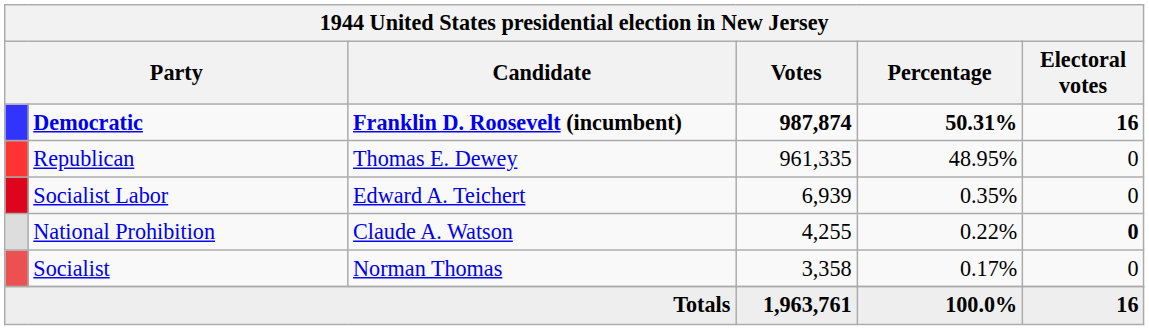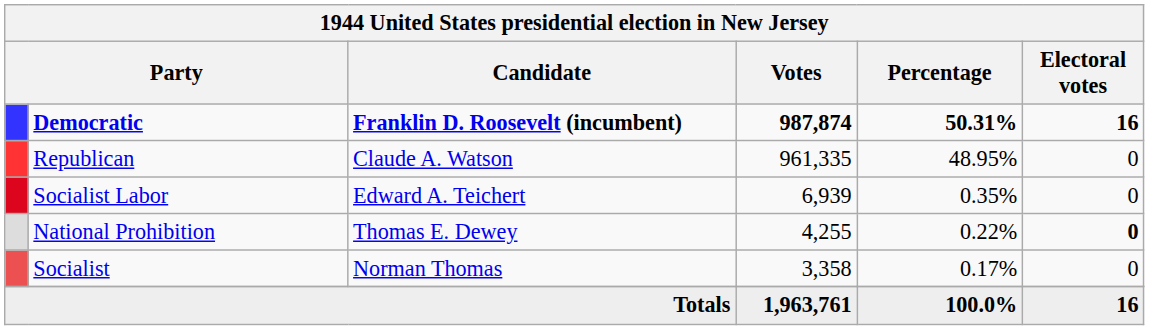Republican | Candidate: Thomas E. Dewey -> Claude A. Watson
National Prohibition | Candidate: Claude A. Watson -> Thomas E. Dewey
